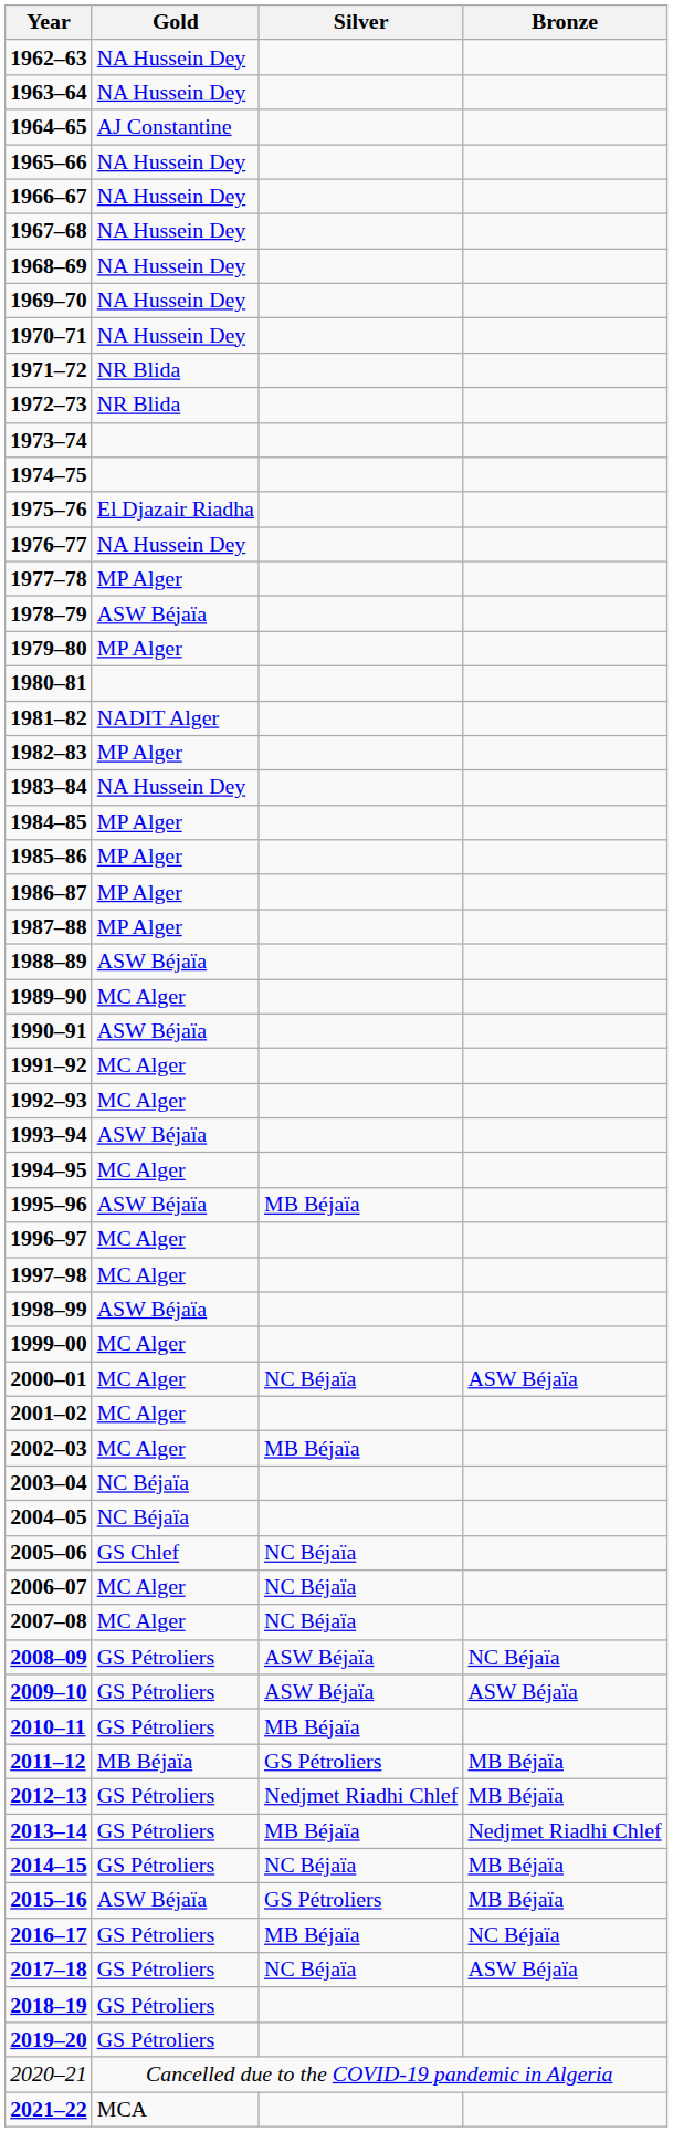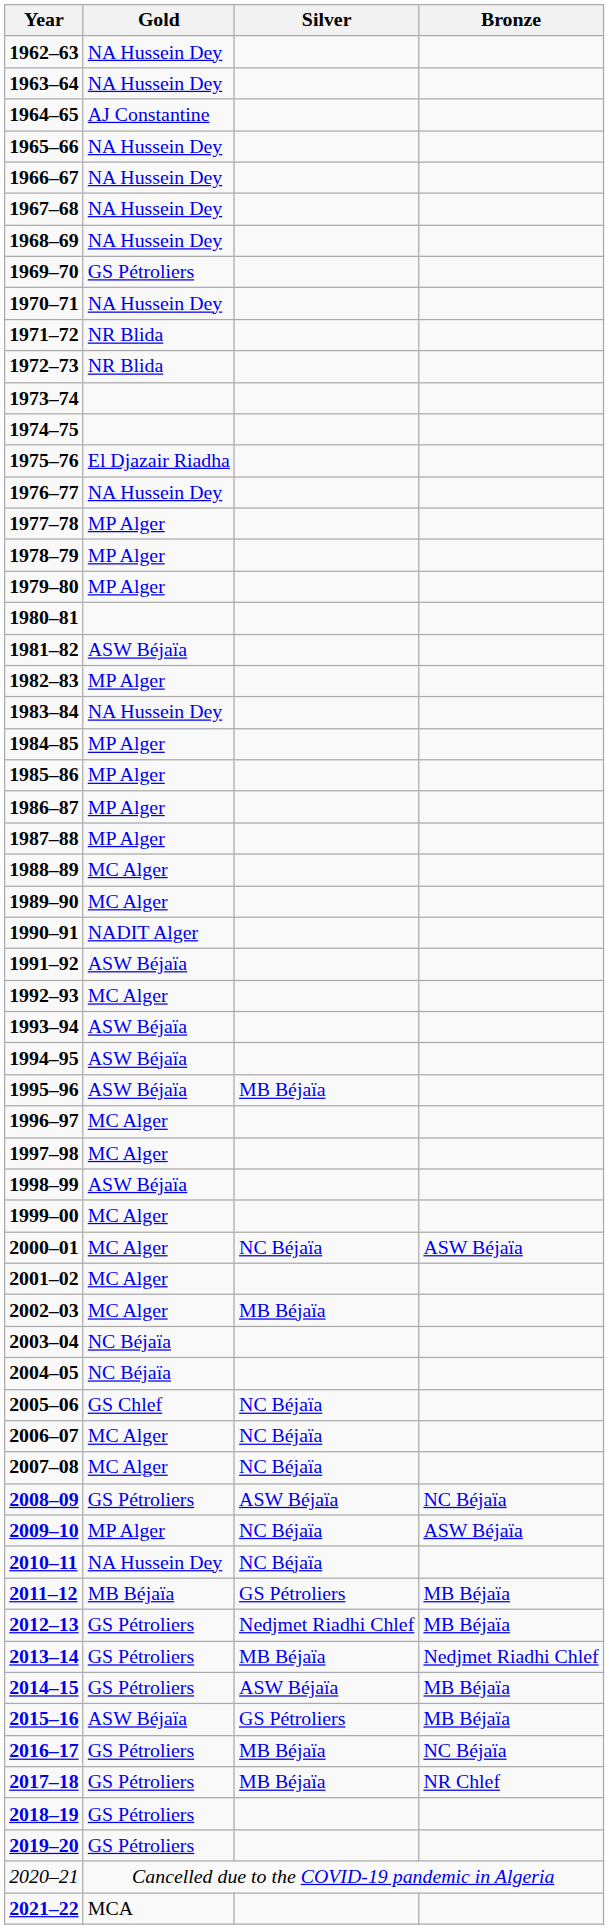1969–70 | Gold: NA Hussein Dey -> GS Pétroliers
1978–79 | Gold: ASW Béjaïa -> MP Alger
1981–82 | Gold: NADIT Alger -> ASW Béjaïa
1988–89 | Gold: ASW Béjaïa -> MC Alger
1990–91 | Gold: ASW Béjaïa -> NADIT Alger
1991–92 | Gold: MC Alger -> ASW Béjaïa
1994–95 | Gold: MC Alger -> ASW Béjaïa
2009–10 | Gold: GS Pétroliers -> MP Alger
2009–10 | Silver: ASW Béjaïa -> NC Béjaïa
2010–11 | Gold: GS Pétroliers -> NA Hussein Dey
2010–11 | Silver: MB Béjaïa -> NC Béjaïa
2014–15 | Silver: NC Béjaïa -> ASW Béjaïa
2017–18 | Silver: NC Béjaïa -> MB Béjaïa
2017–18 | Bronze: ASW Béjaïa -> NR Chlef
